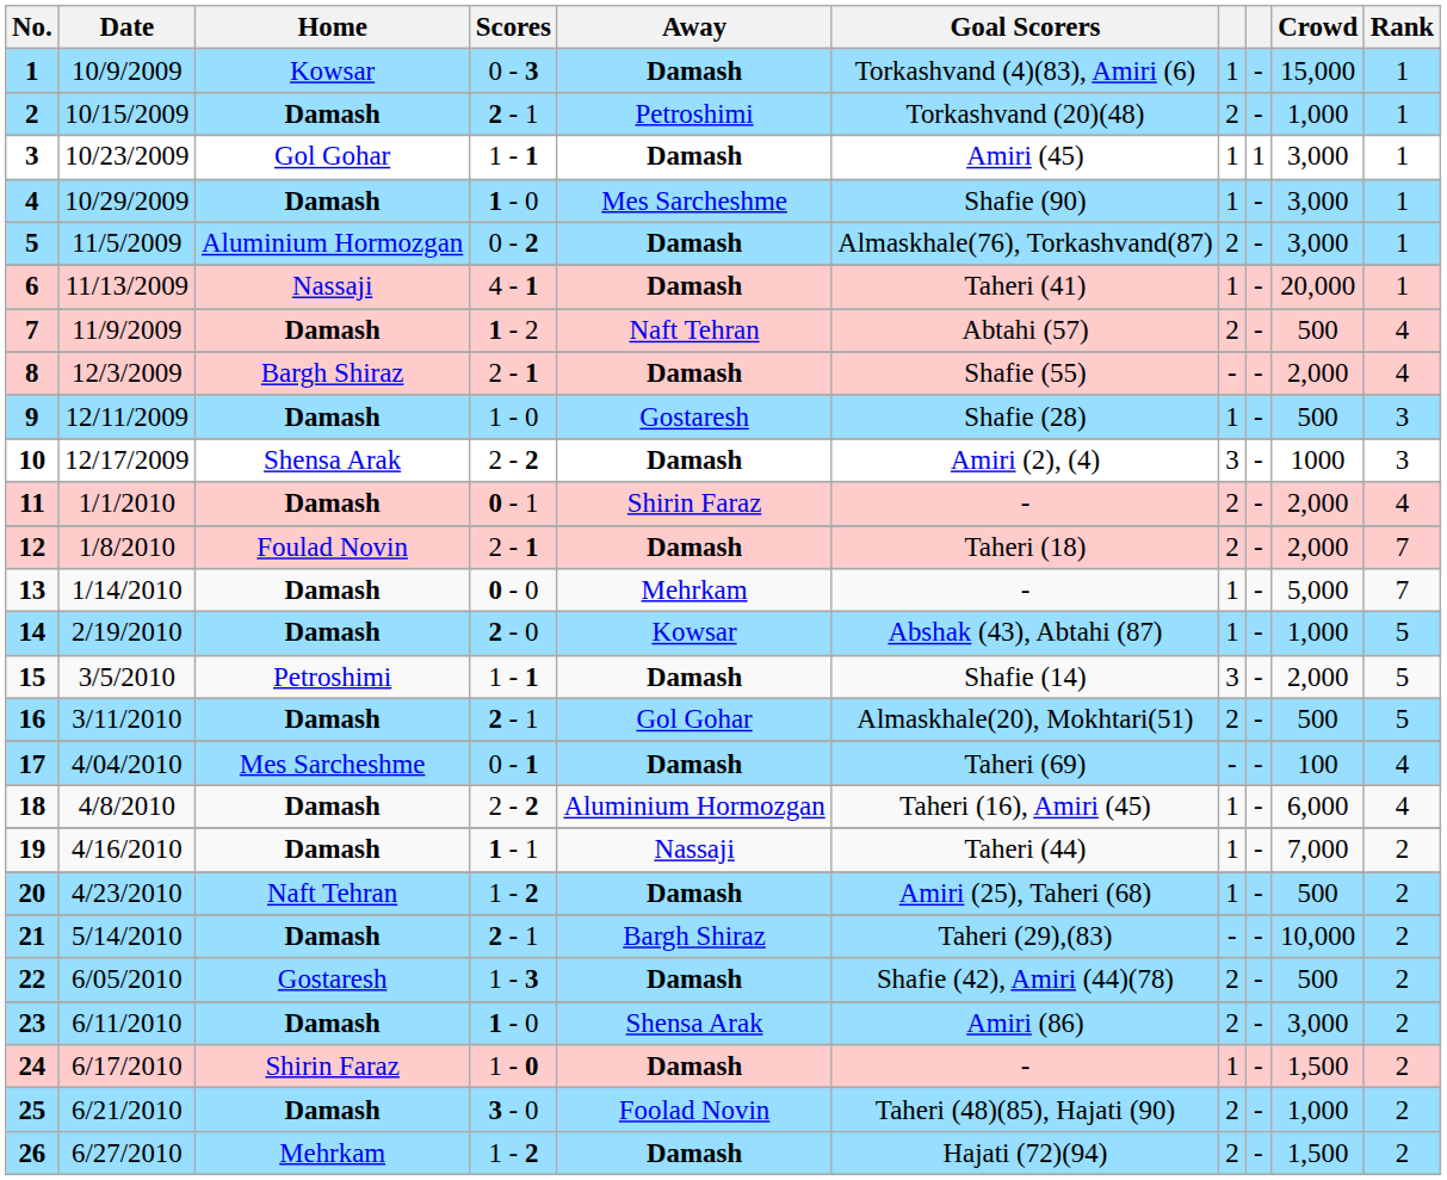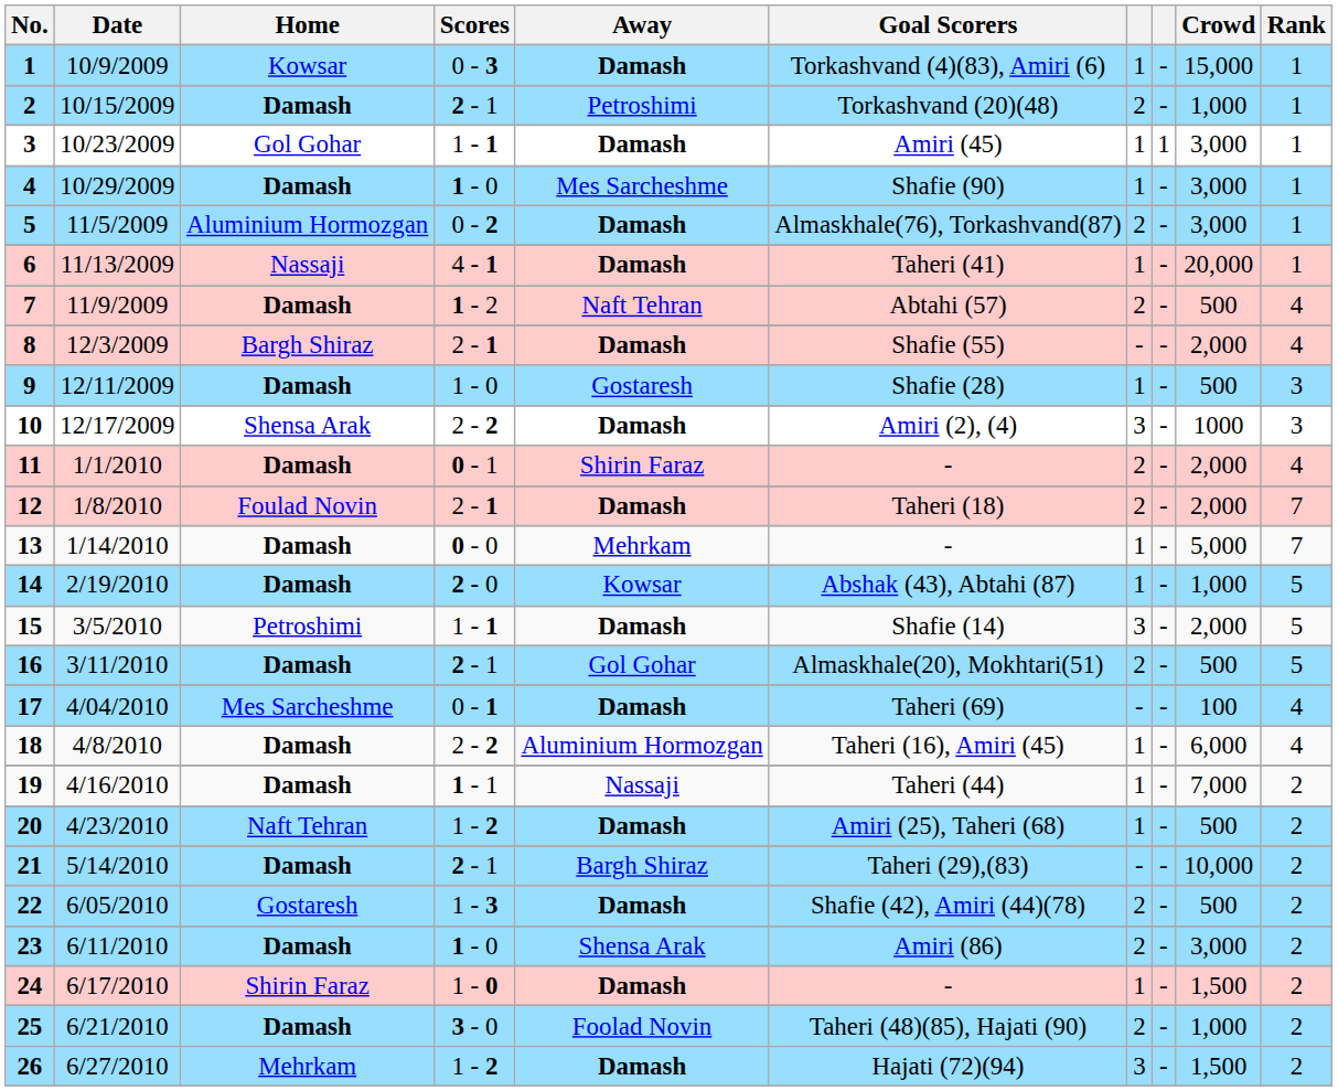26 | column 7: 2 -> 3
